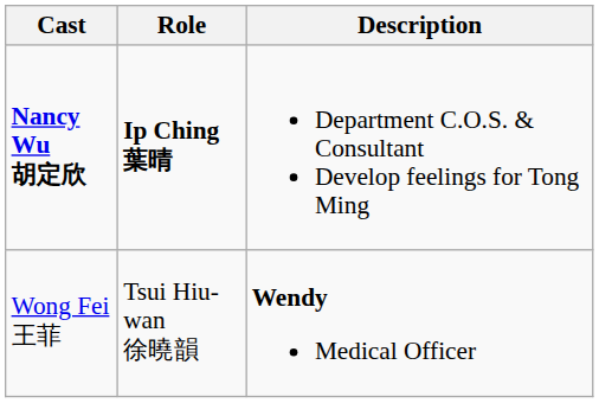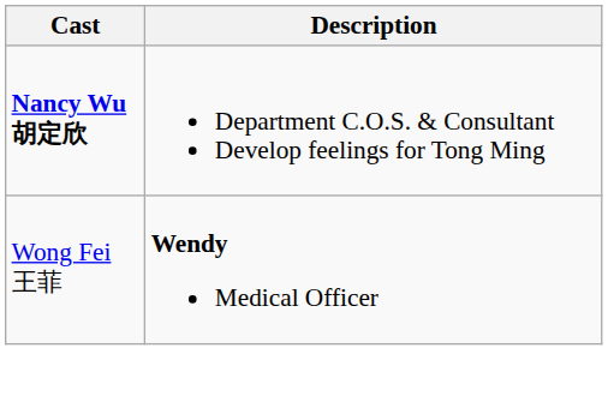- column: Role | Ip Ching 葉晴 | Tsui Hiu-wan 徐曉韻
